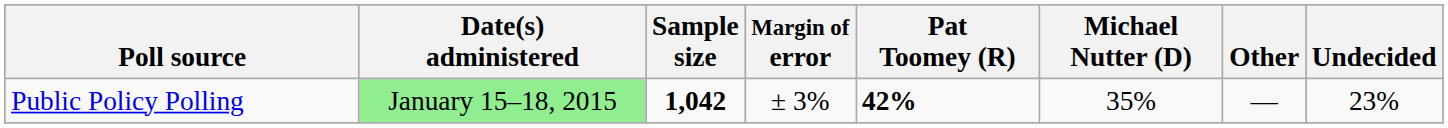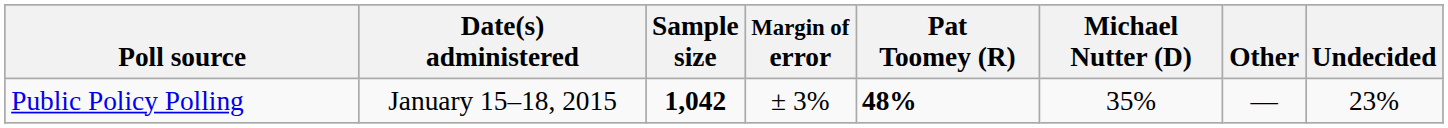Public Policy Polling | Date(s) administered: lightgreen background -> no background
Public Policy Polling | Pat Toomey (R): 42% -> 48%
